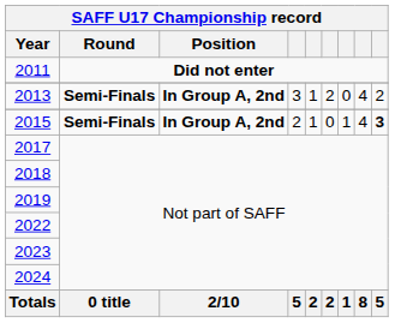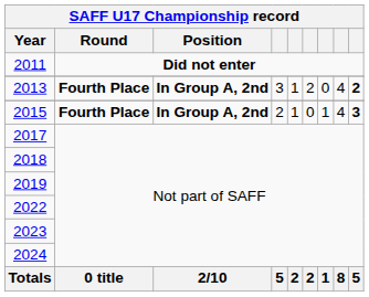2013 | Round: Semi-Finals -> Fourth Place
2013 | column 9: normal -> bold
2015 | Round: Semi-Finals -> Fourth Place
